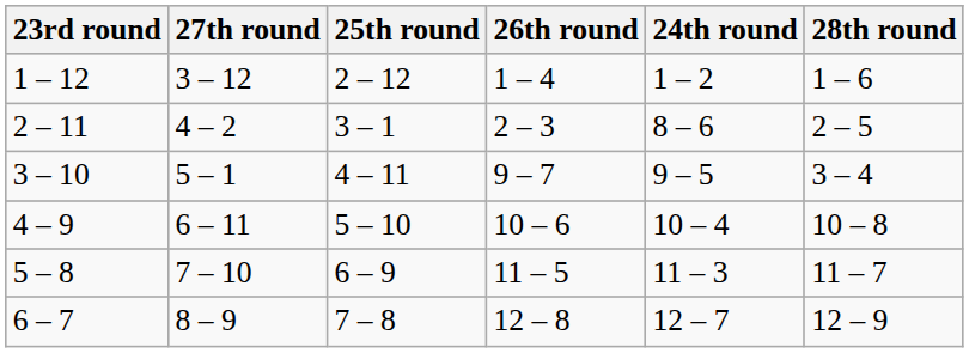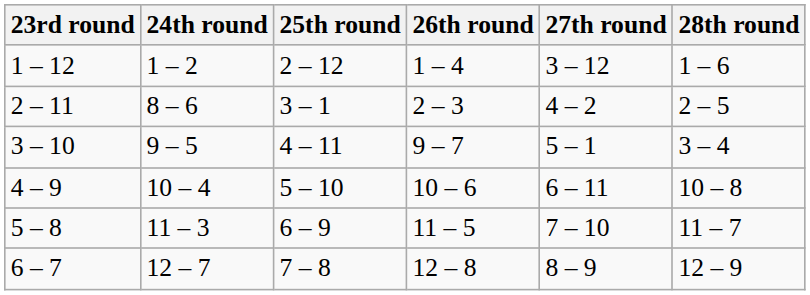columns swapped: 24th round <-> 27th round
